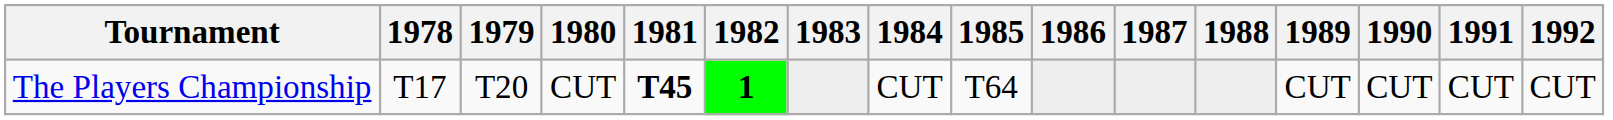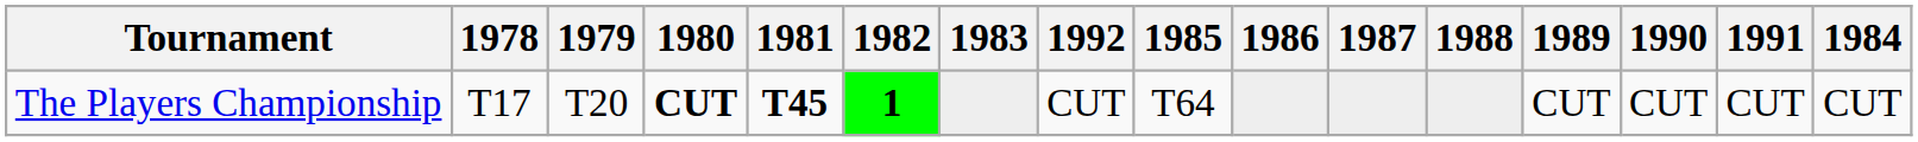columns swapped: 1984 <-> 1992
The Players Championship | 1980: normal -> bold
